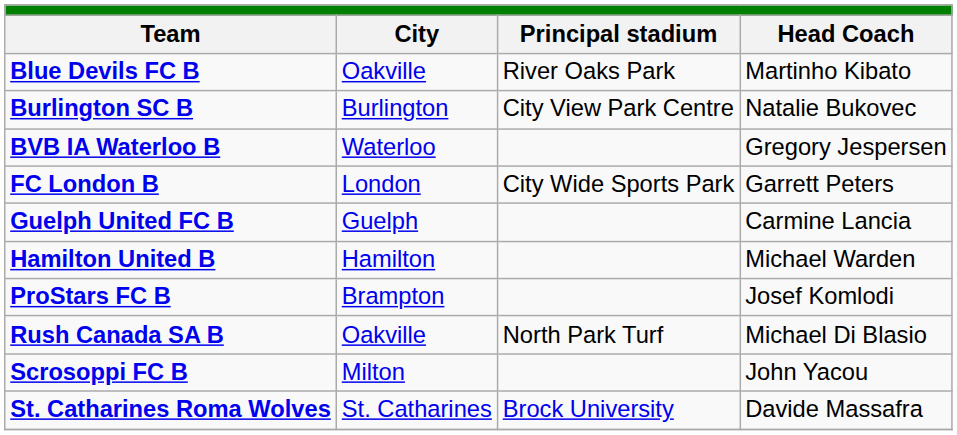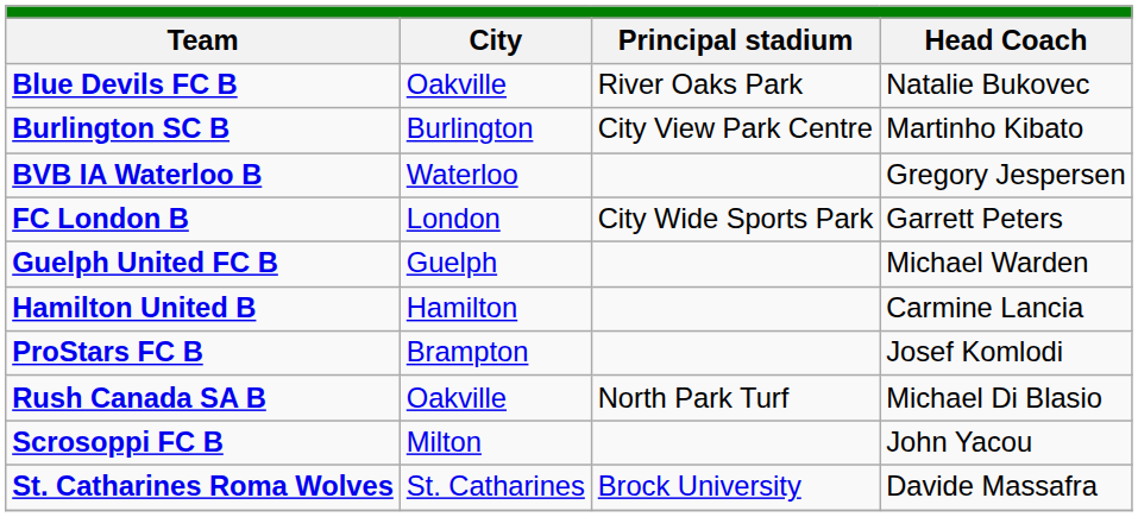Blue Devils FC B | Head Coach: Martinho Kibato -> Natalie Bukovec
Burlington SC B | Head Coach: Natalie Bukovec -> Martinho Kibato
Guelph United FC B | Head Coach: Carmine Lancia -> Michael Warden
Hamilton United B | Head Coach: Michael Warden -> Carmine Lancia
